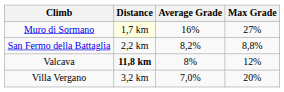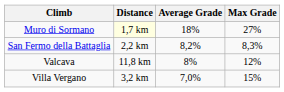Muro di Sormano | Average Grade: 16% -> 18%
San Fermo della Battaglia | Max Grade: 8,8% -> 8,3%
Valcava | Distance: bold -> normal
Villa Vergano | Max Grade: 20% -> 15%
